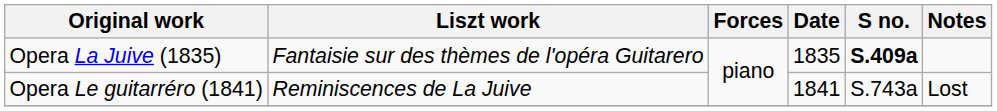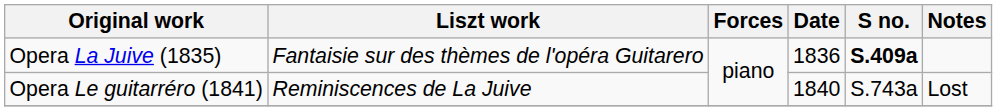Opera La Juive (1835) | Date: 1835 -> 1836
Opera Le guitarréro (1841) | Date: 1841 -> 1840
